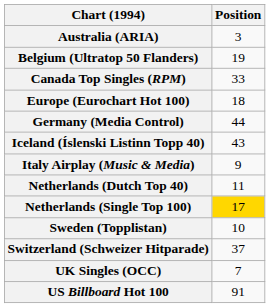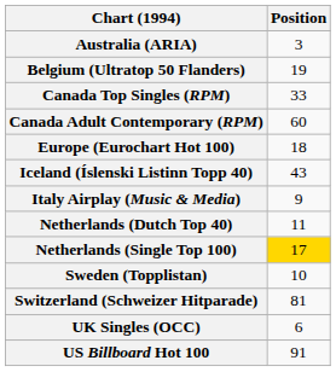+ row: Canada Adult Contemporary (RPM) | 60
- row: Germany (Media Control) | 44
Switzerland (Schweizer Hitparade) | Position: 37 -> 81
UK Singles (OCC) | Position: 7 -> 6
